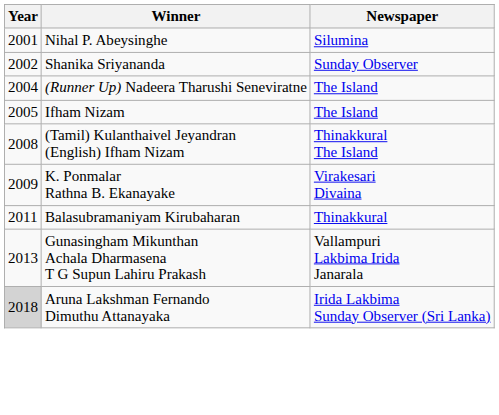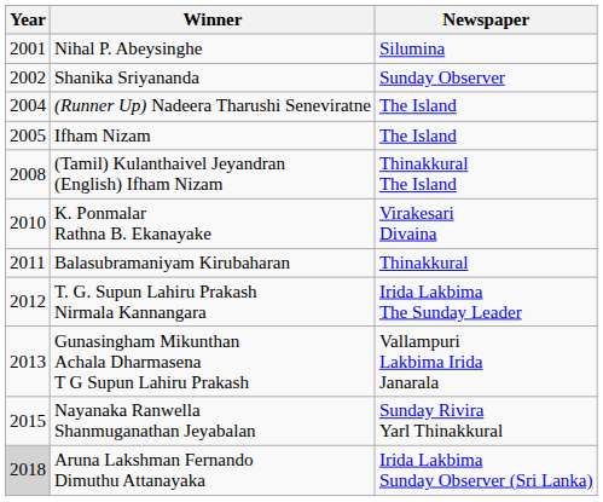K. Ponmalar Rathna B. Ekanayake | Year: 2009 -> 2010
+ row: 2012 | T. G. Supun Lahiru Prakash Nirmala Kannangara | Irida Lakbima The Sunday Leader
+ row: 2015 | Nayanaka Ranwella Shanmuganathan Jeyabalan | Sunday Rivira Yarl Thinakkural
